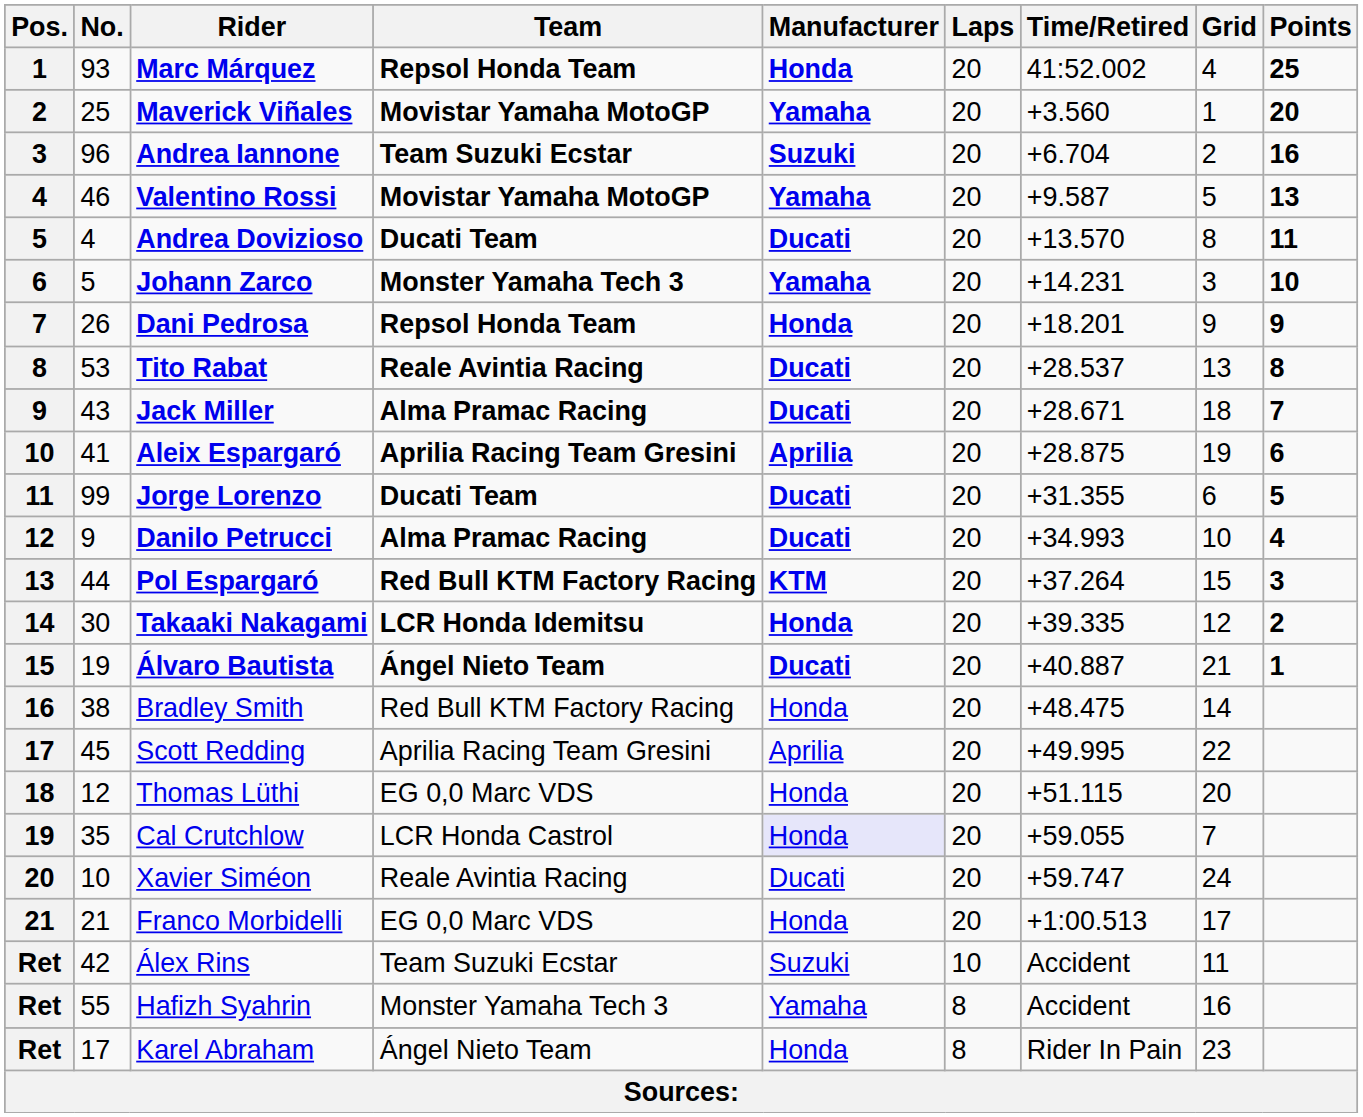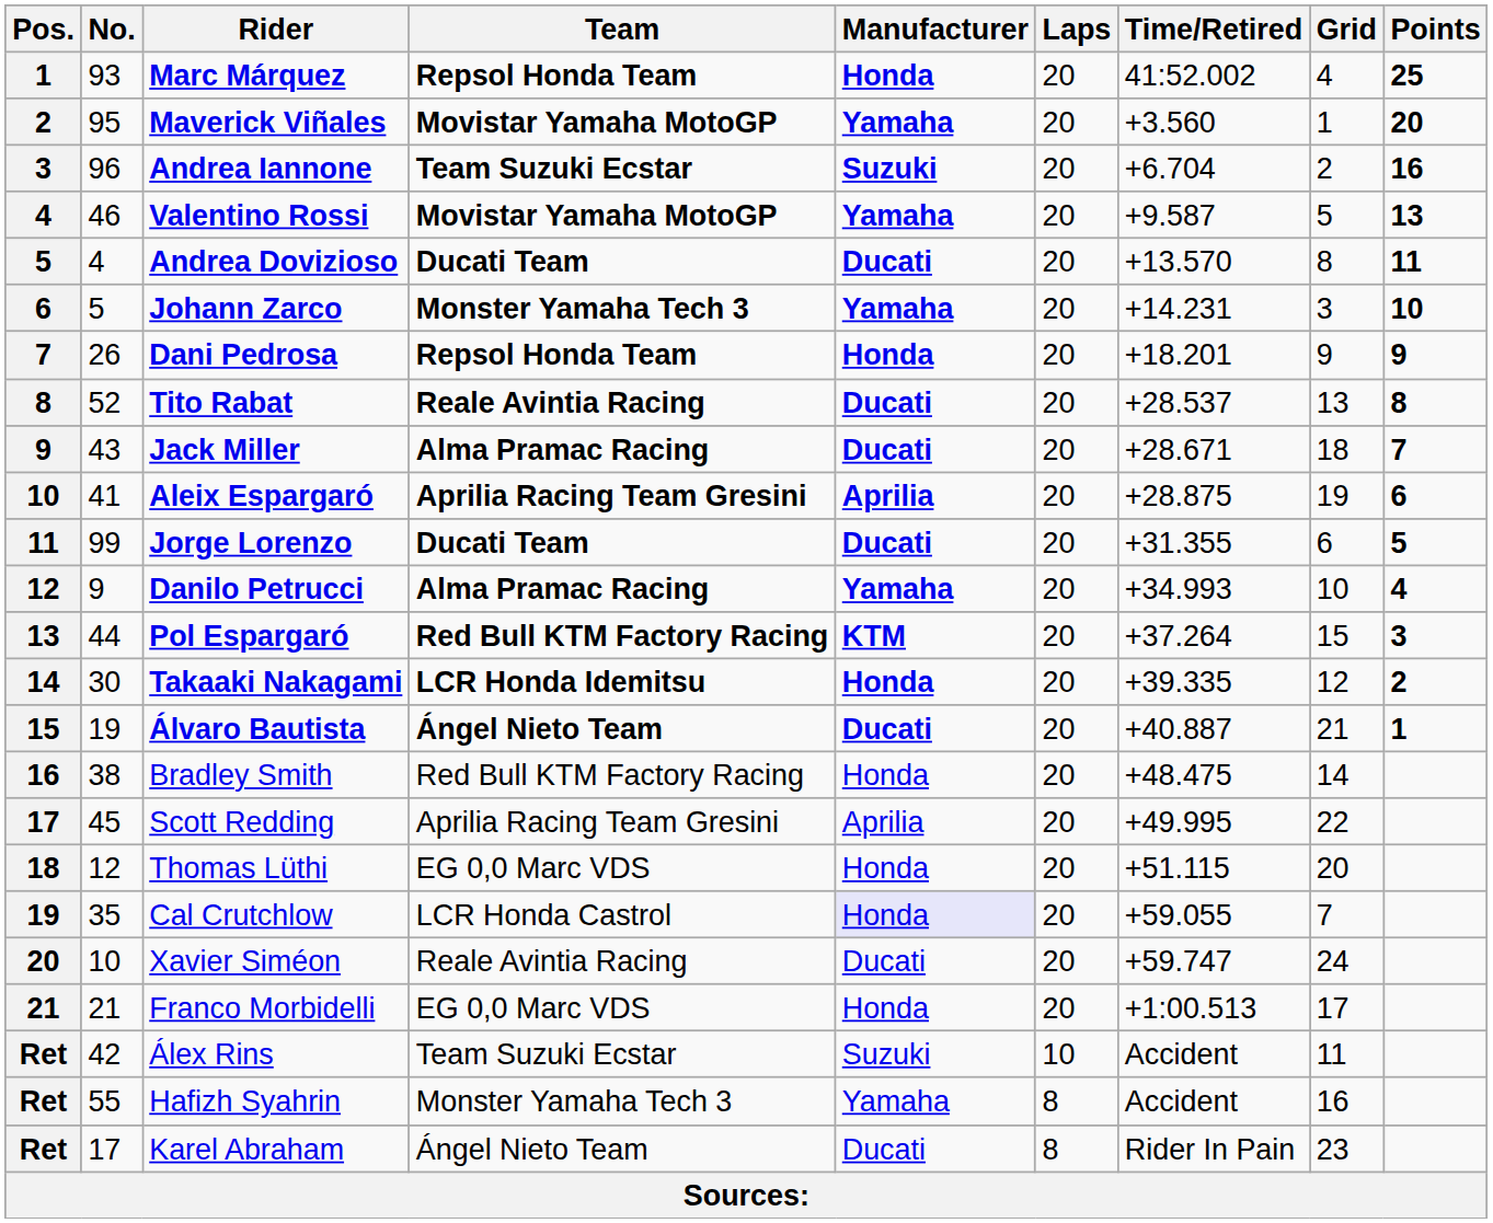Maverick Viñales | No.: 25 -> 95
Tito Rabat | No.: 53 -> 52
Danilo Petrucci | Manufacturer: Ducati -> Yamaha
Karel Abraham | Manufacturer: Honda -> Ducati
